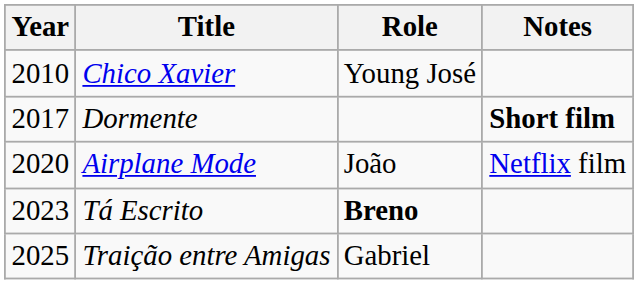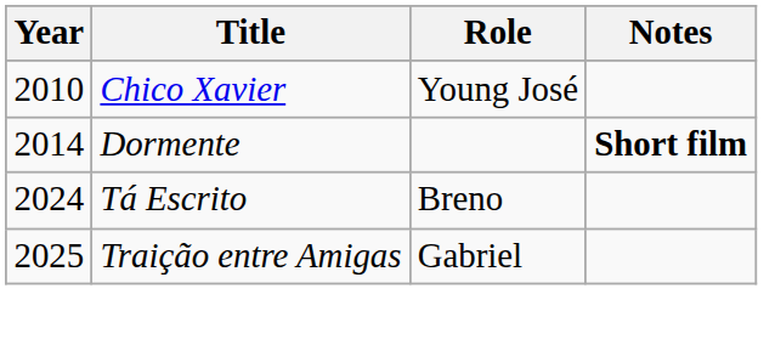Dormente | Year: 2017 -> 2014
- row: 2020 | Airplane Mode | João | Netflix film
Tá Escrito | Year: 2023 -> 2024
Tá Escrito | Role: bold -> normal
